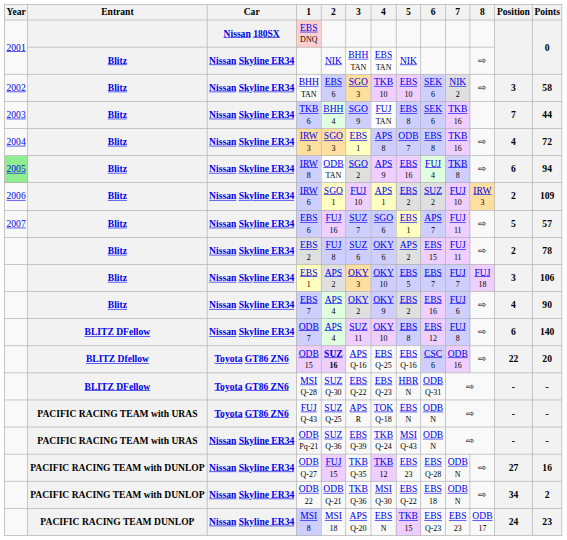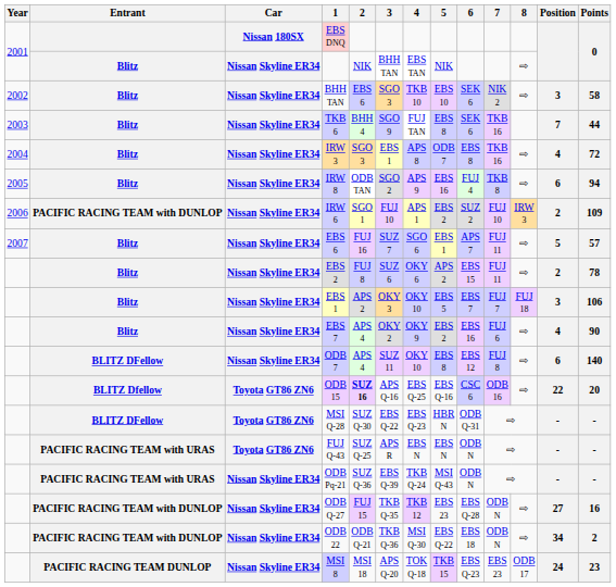IRW 8 | Year: lightgreen background -> no background
IRW 6 | Entrant: Blitz -> PACIFIC RACING TEAM with DUNLOP
FUJ Q-43 | 4: TOK Q-18 -> EBS N
MSI 8 | 4: EBS N -> TOK Q-18
